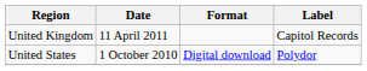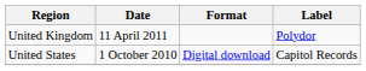United Kingdom | Label: Capitol Records -> Polydor
United States | Label: Polydor -> Capitol Records
